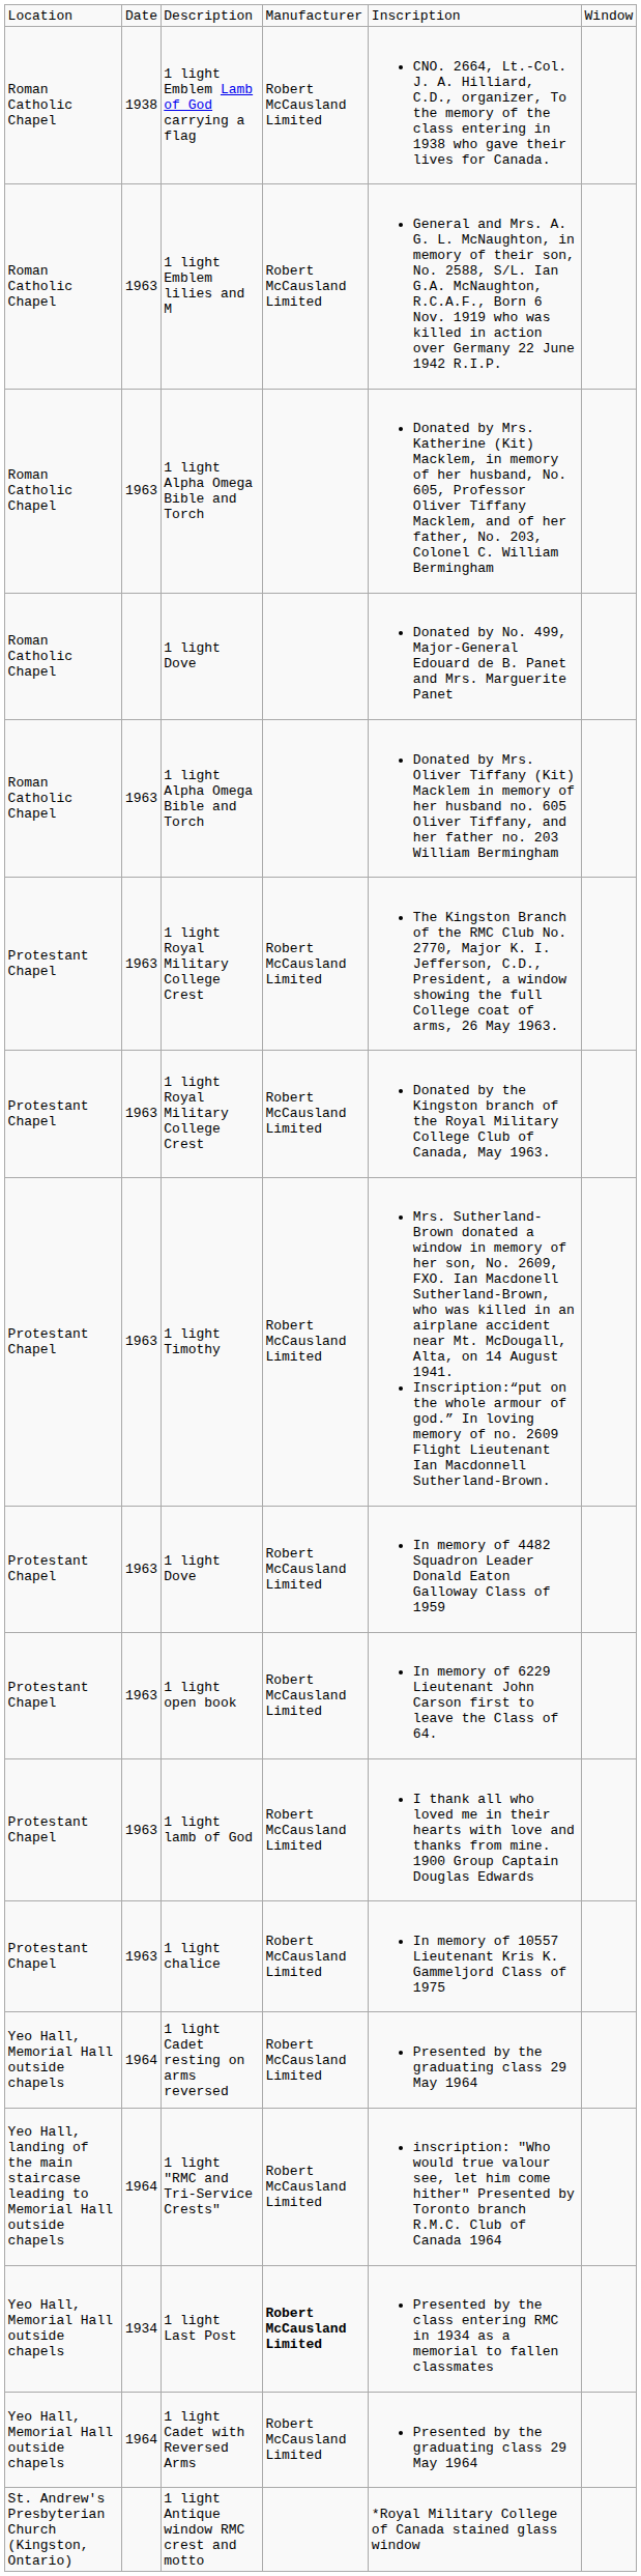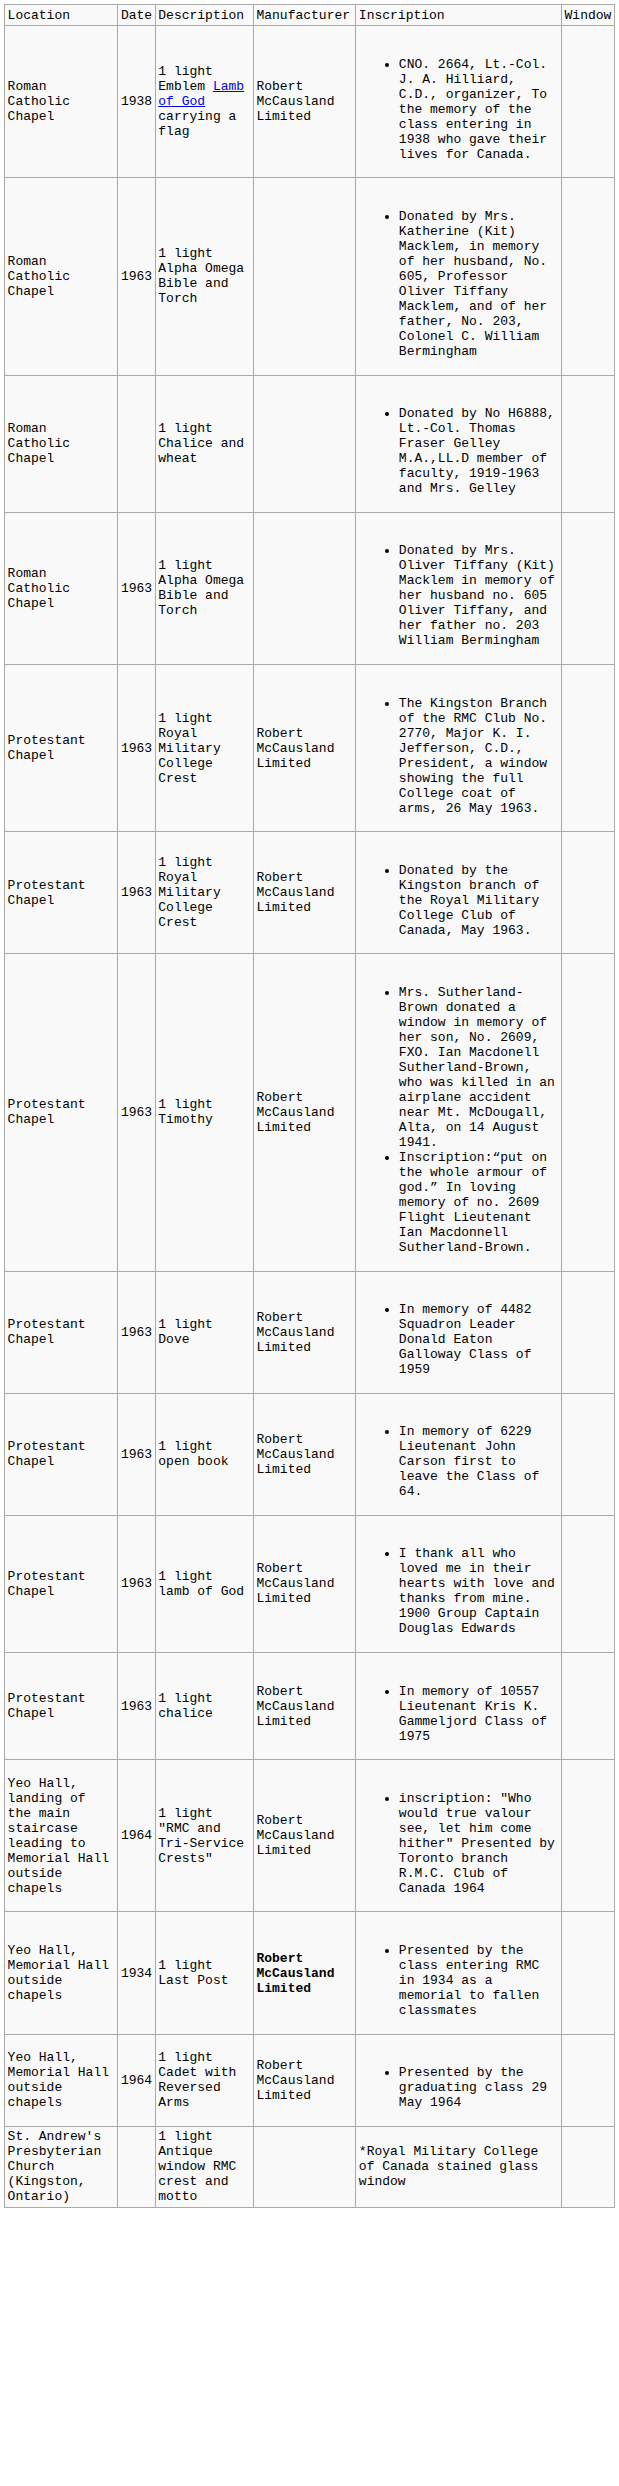- row: Roman Catholic Chapel | 1963 | 1 light Emblem lilies and M | Robert McCausland Limited | General and Mrs. A. G. L. McNaughton, in memory of their son, No. 2588, S/L. Ian G.A. McNaughton, R.C.A.F., Born 6 Nov. 1919 who was killed in action over Germany 22 June 1942 R.I.P.
- row: Roman Catholic Chapel | 1 light Dove | Donated by No. 499, Major-General Edouard de B. Panet and Mrs. Marguerite Panet
+ row: Roman Catholic Chapel | 1 light Chalice and wheat | Donated by No H6888, Lt.-Col. Thomas Fraser Gelley M.A.,LL.D member of faculty, 1919-1963 and Mrs. Gelley
- row: Yeo Hall, Memorial Hall outside chapels | 1964 | 1 light Cadet resting on arms reversed | Robert McCausland Limited | Presented by the graduating class 29 May 1964
